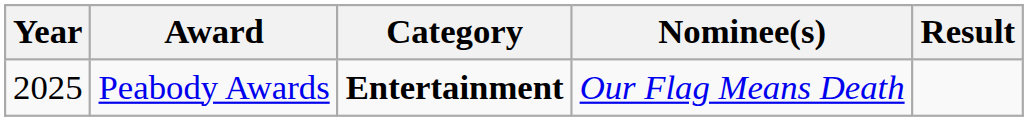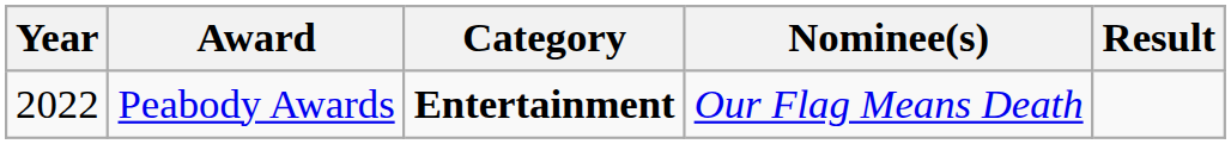Peabody Awards | Year: 2025 -> 2022
